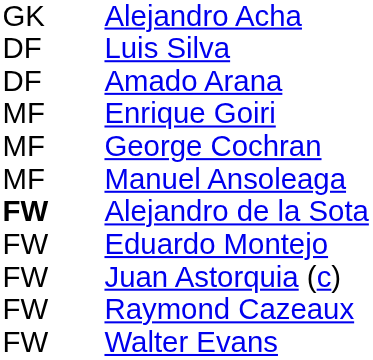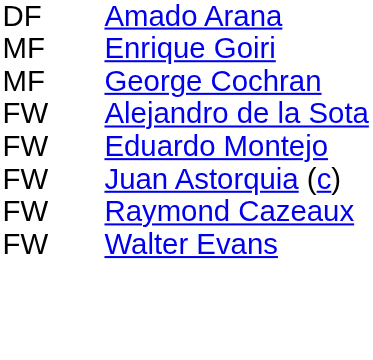- row: GK | Alejandro Acha
- row: DF | Luis Silva
- row: MF | Manuel Ansoleaga
Alejandro de la Sota | column 1: bold -> normal
